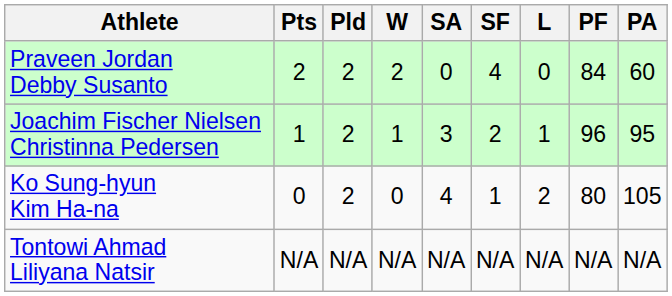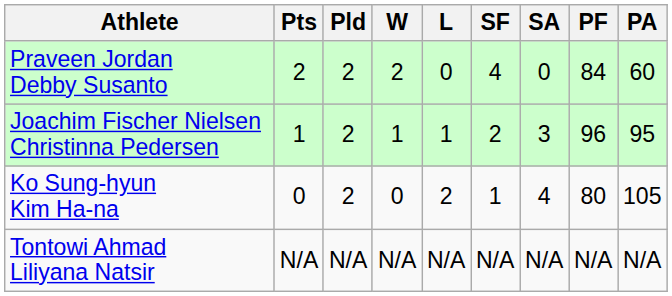columns swapped: L <-> SA
